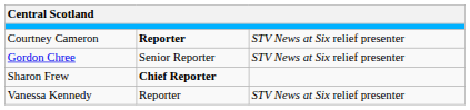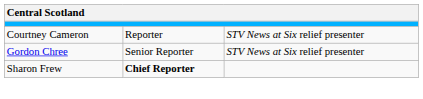Courtney Cameron | column 2: bold -> normal
- row: Vanessa Kennedy | Reporter | STV News at Six relief presenter
